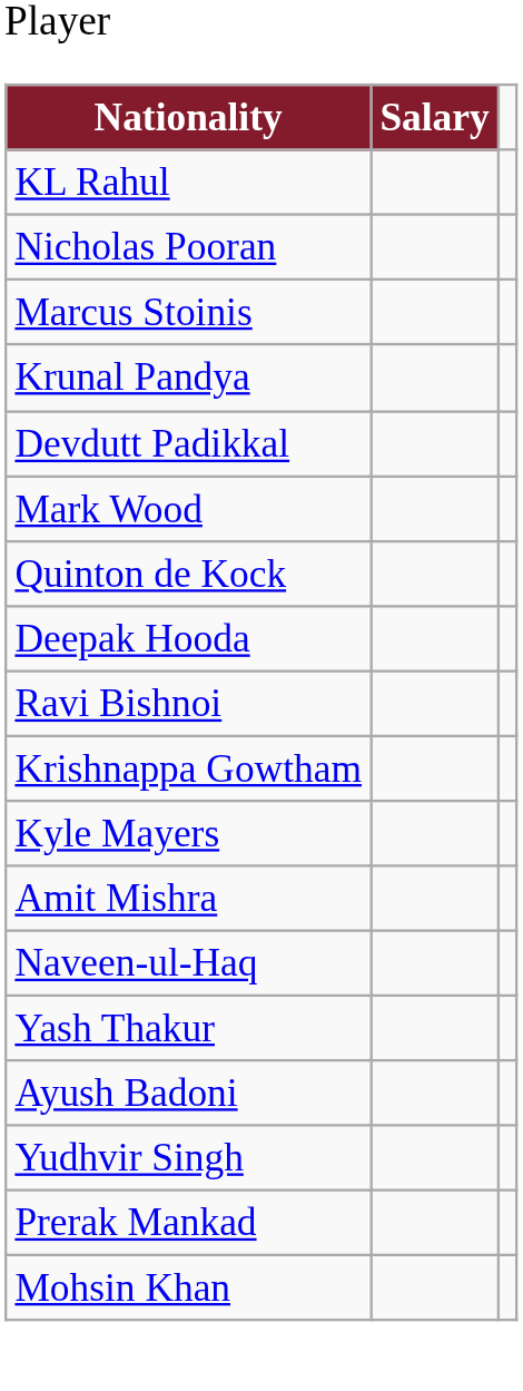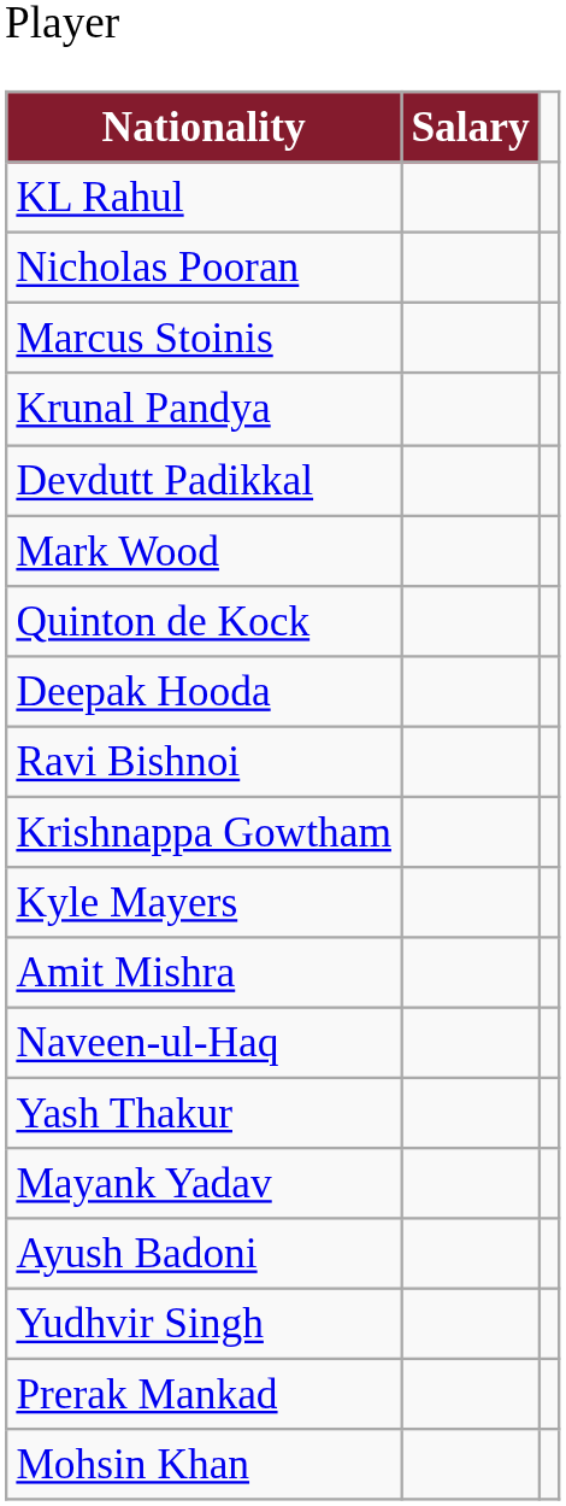+ row: Mayank Yadav
